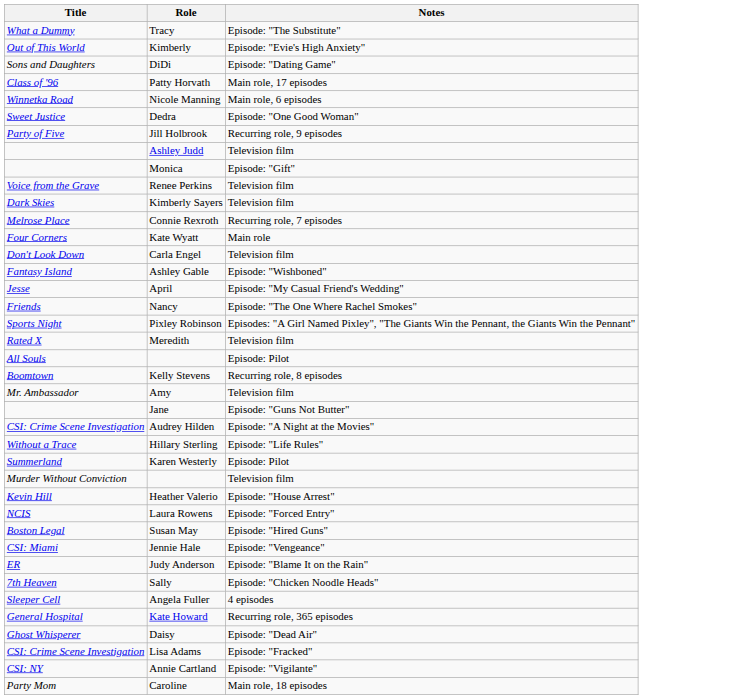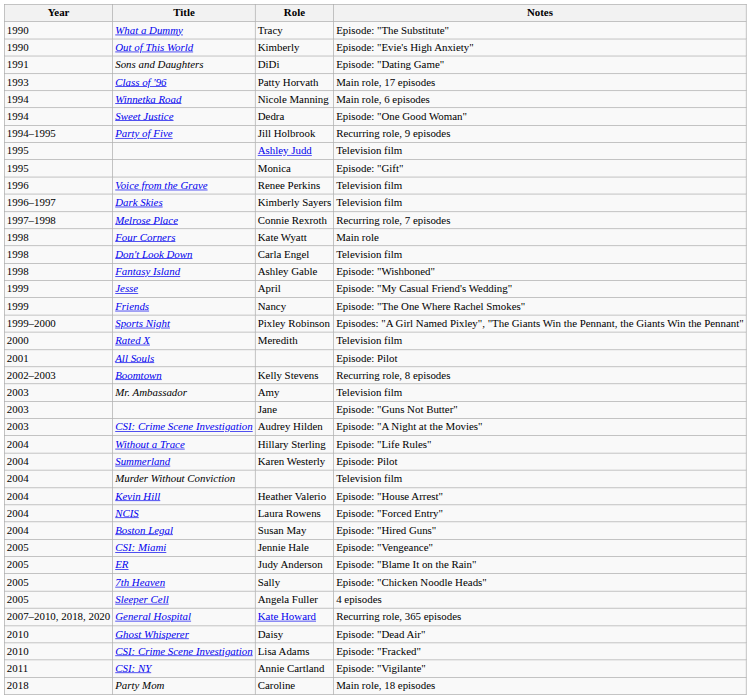+ column: Year | 1990 | 1990 | 1991 | 1993 | 1994 | 1994 | 1994–1995 | 1995 | 1995 | 1996 | 1996–1997 | 1997–1998 | 1998 | 1998 | 1998 | 1999 | 1999 | 1999–2000 | 2000 | 2001 | 2002–2003 | 2003 | 2003 | 2003 | 2004 | 2004 | 2004 | 2004 | 2004 | 2004 | 2005 | 2005 | 2005 | 2005 | 2007–2010, 2018, 2020 | 2010 | 2010 | 2011 | 2018
